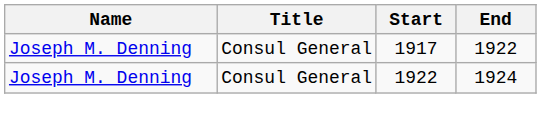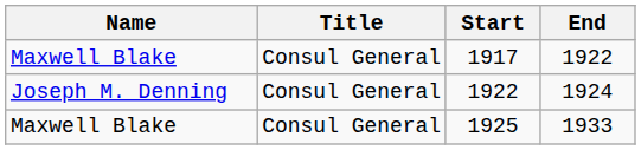1917 | Name: Joseph M. Denning -> Maxwell Blake
+ row: Maxwell Blake | Consul General | 1925 | 1933
